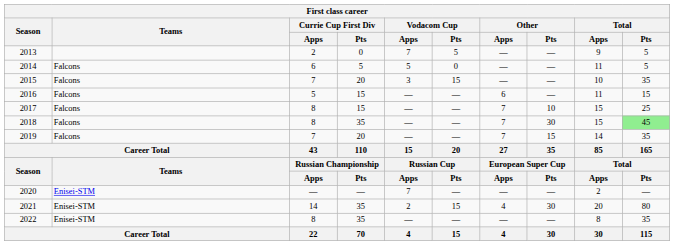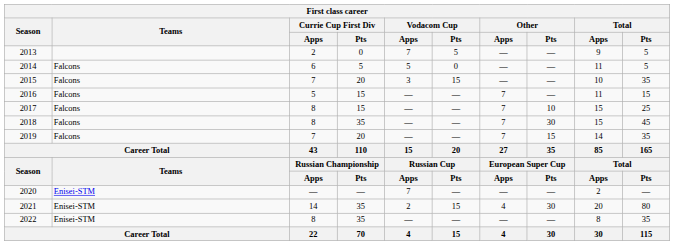2016 | Other / Apps: 6 -> 7
2018 | Total / Pts: lightgreen background -> no background
